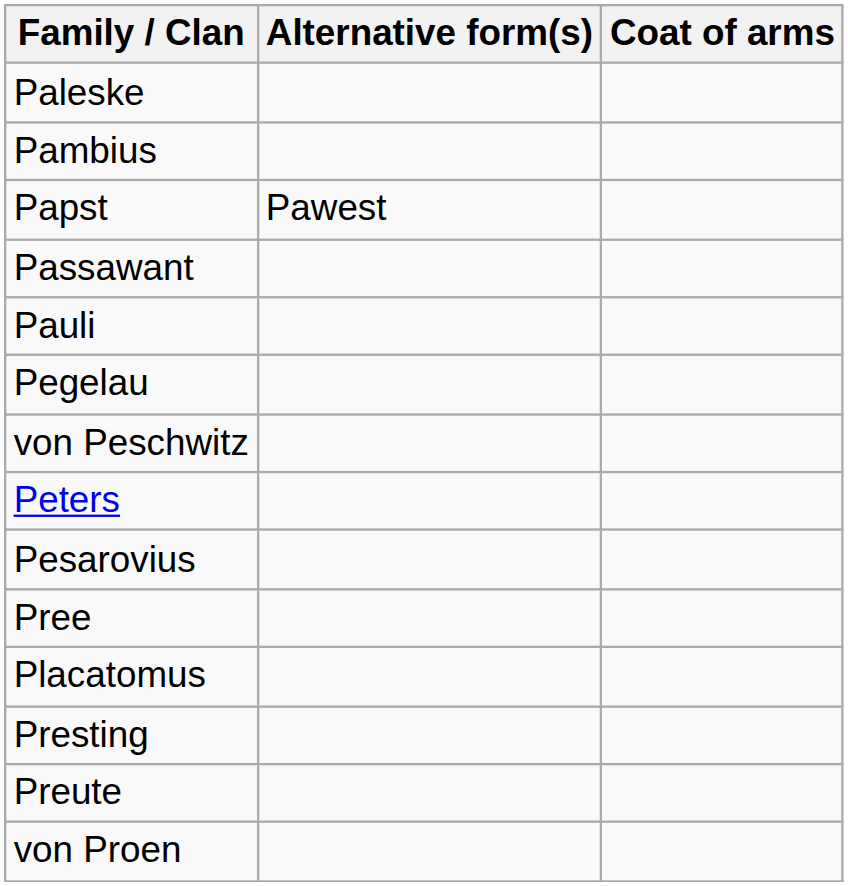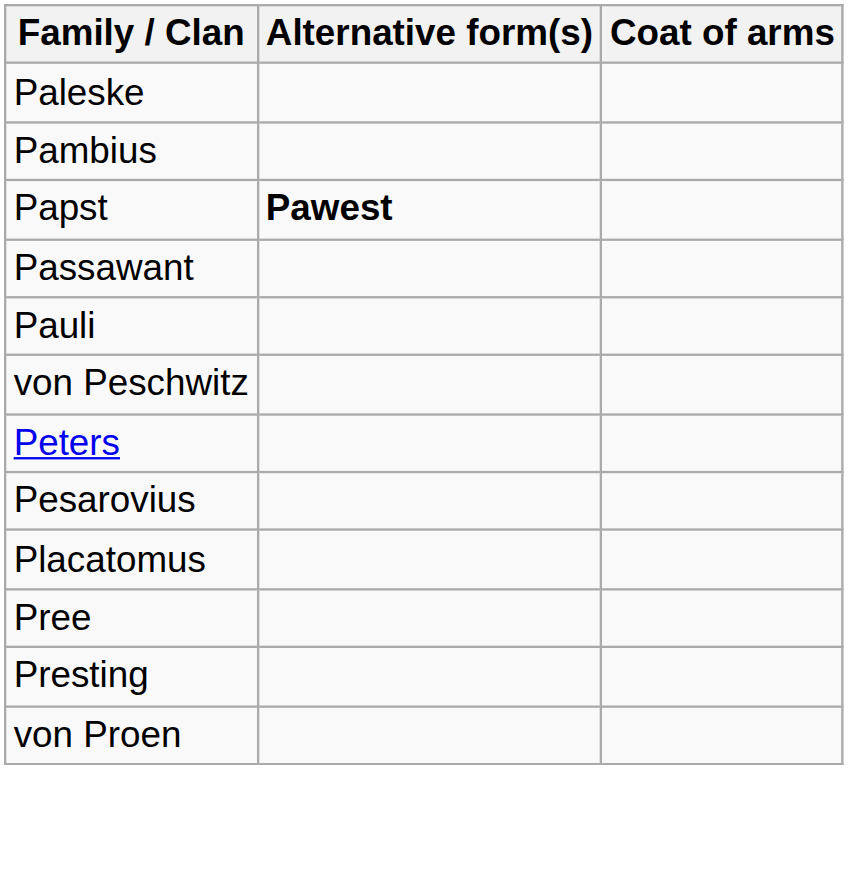Papst | Alternative form(s): normal -> bold
- row: Pegelau
rows swapped: Placatomus <-> Pree
- row: Preute
